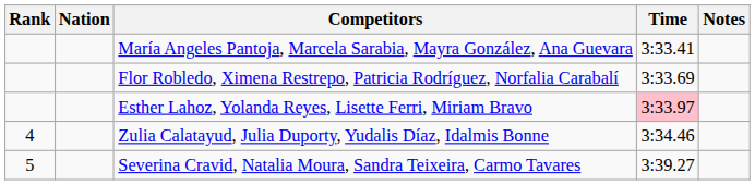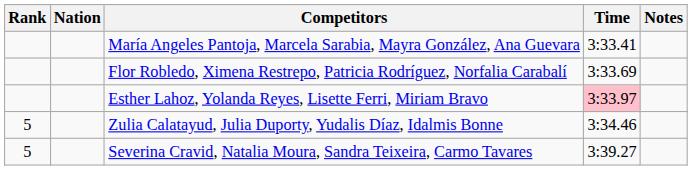Zulia Calatayud, Julia Duporty, Yudalis Díaz, Idalmis Bonne | Rank: 4 -> 5
